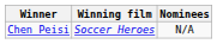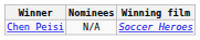columns swapped: Winning film <-> Nominees
